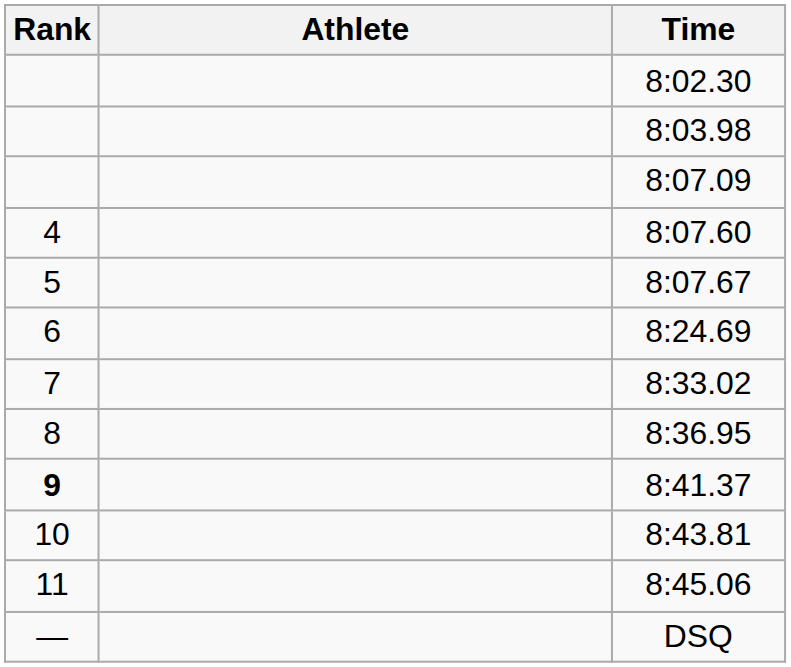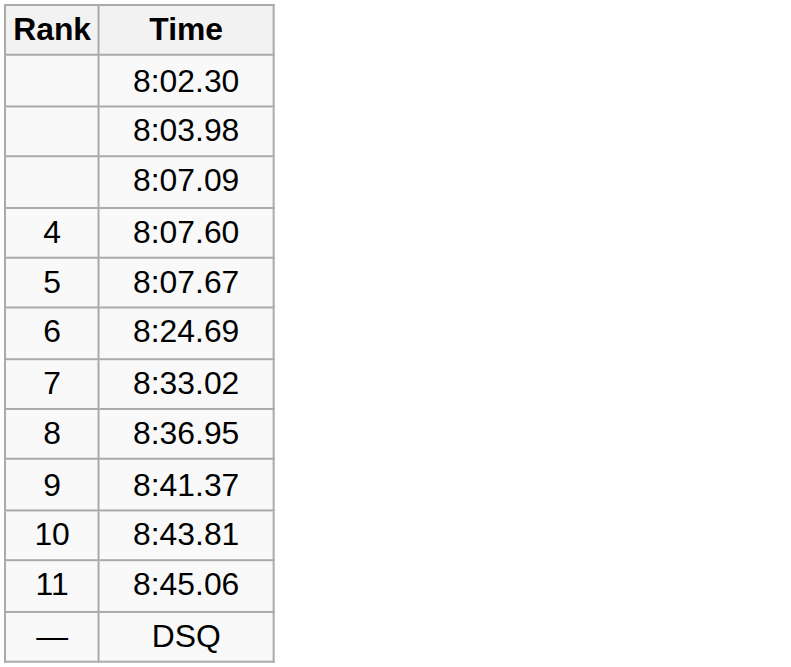- column: Athlete
8:41.37 | Rank: bold -> normal
